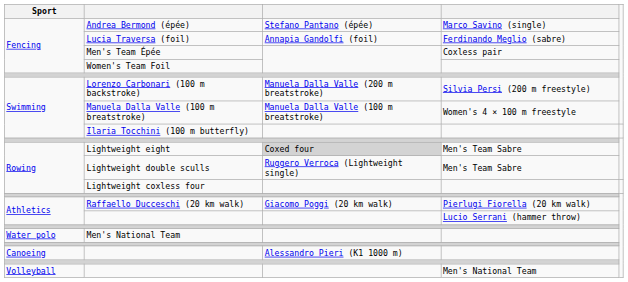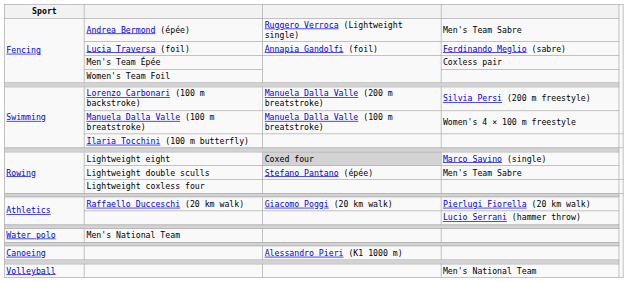Andrea Bermond (épée) | column 3: Stefano Pantano (épée) -> Ruggero Verroca (Lightweight single)
Andrea Bermond (épée) | column 4: Marco Savino (single) -> Men's Team Sabre
Lightweight eight | column 4: Men's Team Sabre -> Marco Savino (single)
Lightweight double sculls | column 3: Ruggero Verroca (Lightweight single) -> Stefano Pantano (épée)
